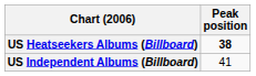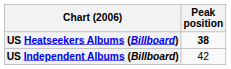US Independent Albums (Billboard) | Peak position: 41 -> 42
